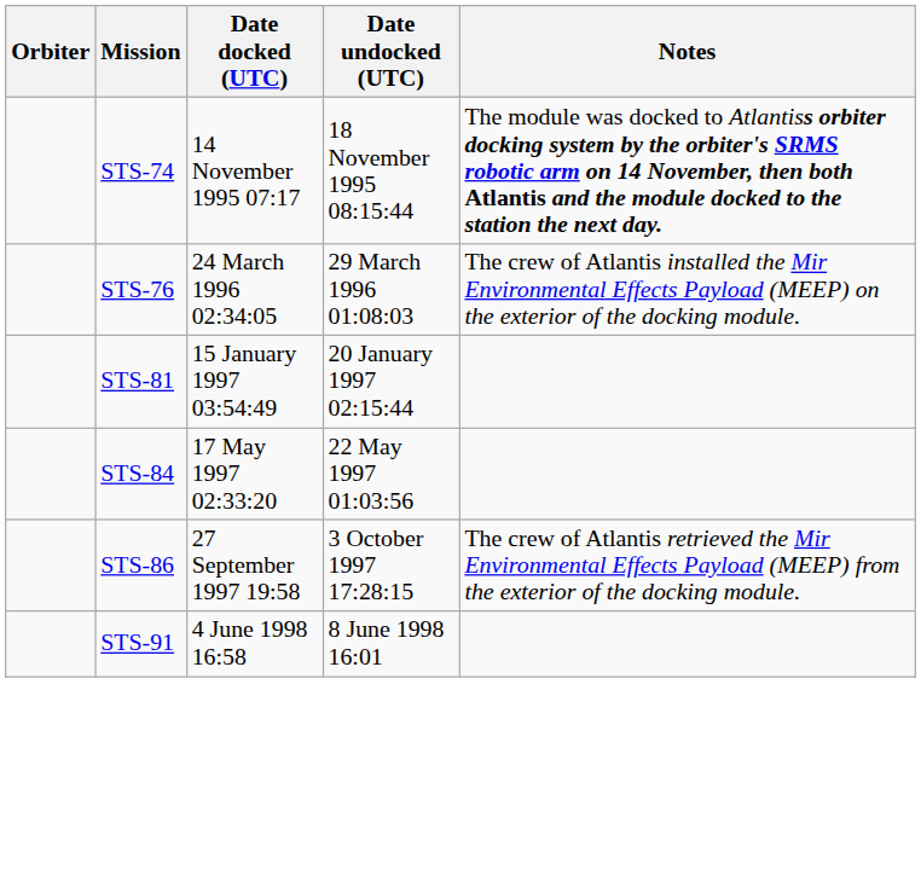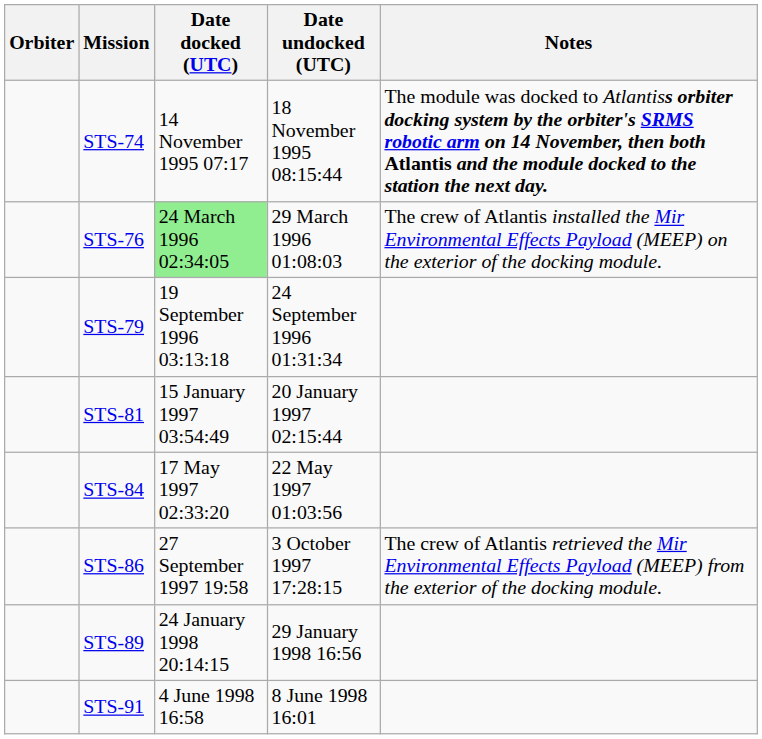STS-76 | Date docked (UTC): no background -> lightgreen background
+ row: STS-79 | 19 September 1996 03:13:18 | 24 September 1996 01:31:34
+ row: STS-89 | 24 January 1998 20:14:15 | 29 January 1998 16:56
